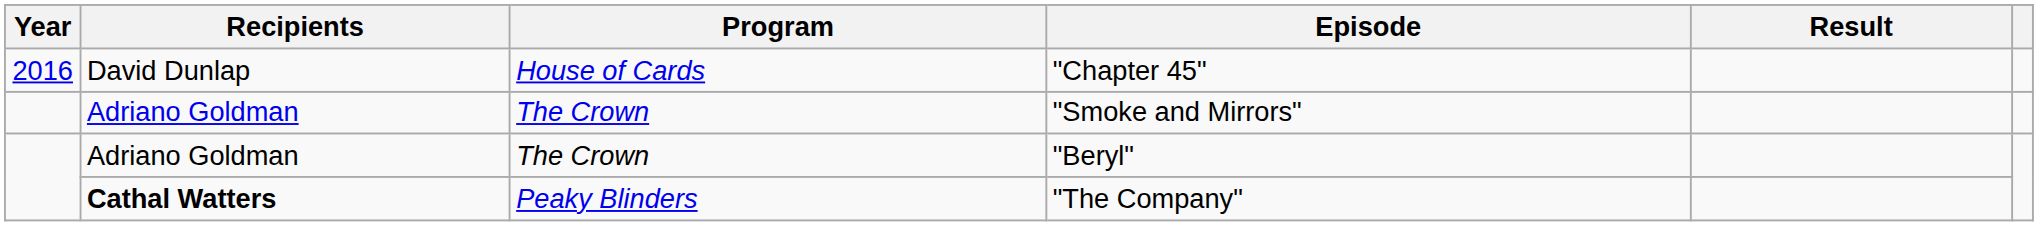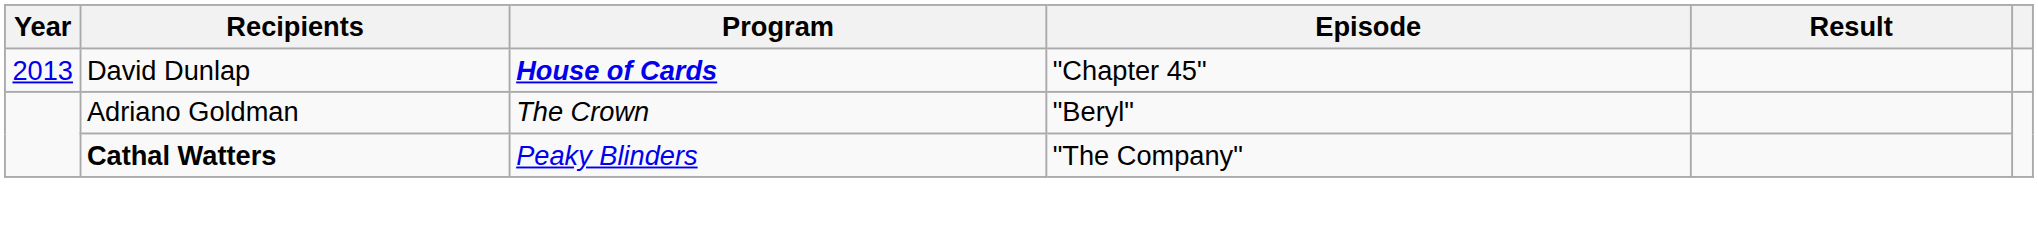"Chapter 45" | Year: 2016 -> 2013
"Chapter 45" | Program: normal -> bold
- row: Adriano Goldman | The Crown | "Smoke and Mirrors"
